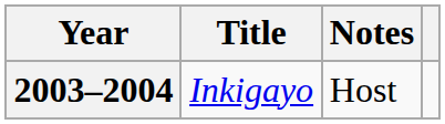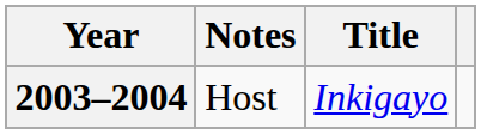columns swapped: Title <-> Notes
